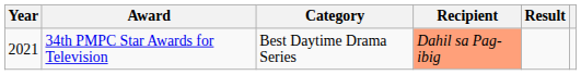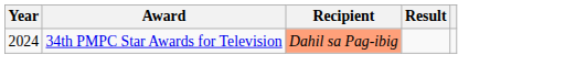- column: Category | Best Daytime Drama Series
34th PMPC Star Awards for Television | Year: 2021 -> 2024
